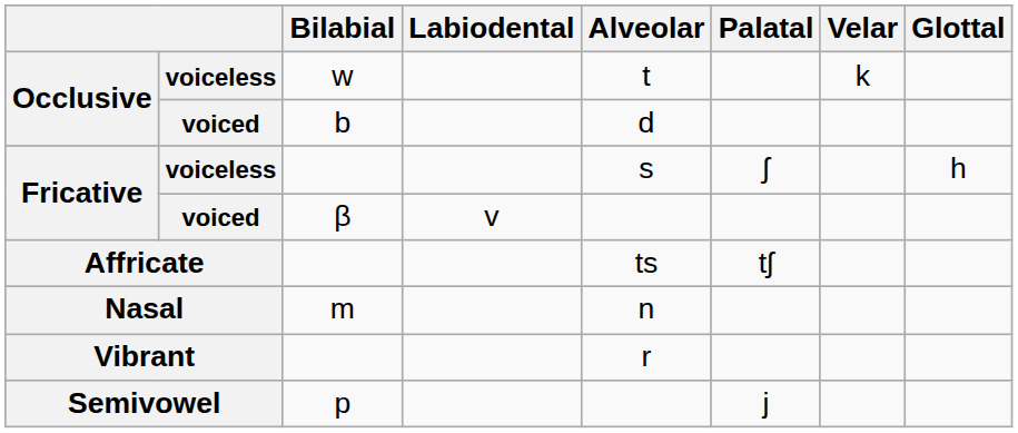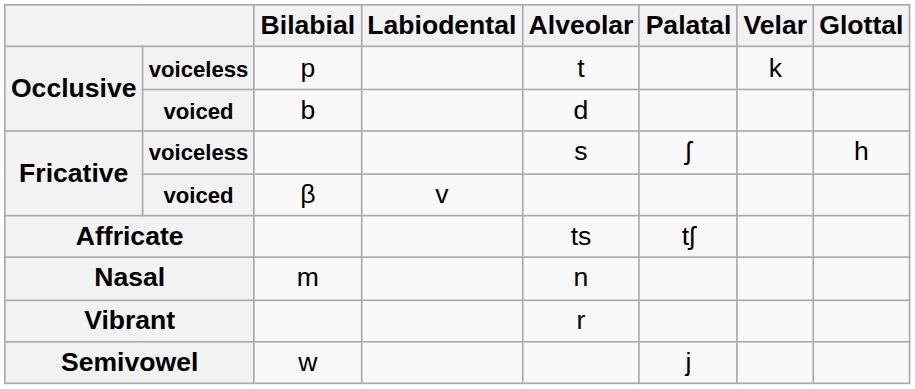Occlusive / voiceless | Bilabial: w -> p
Semivowel | Bilabial: p -> w
